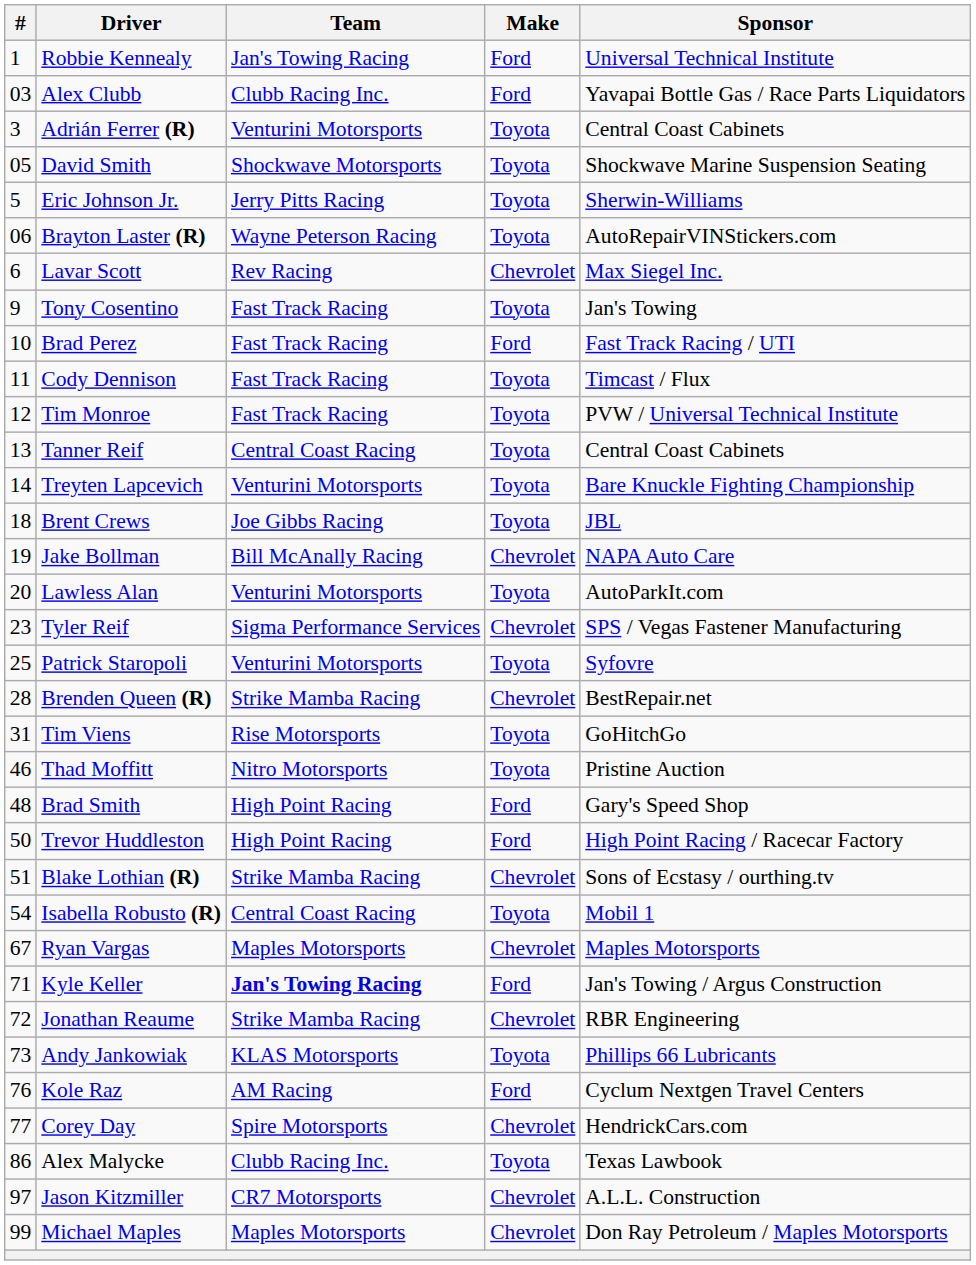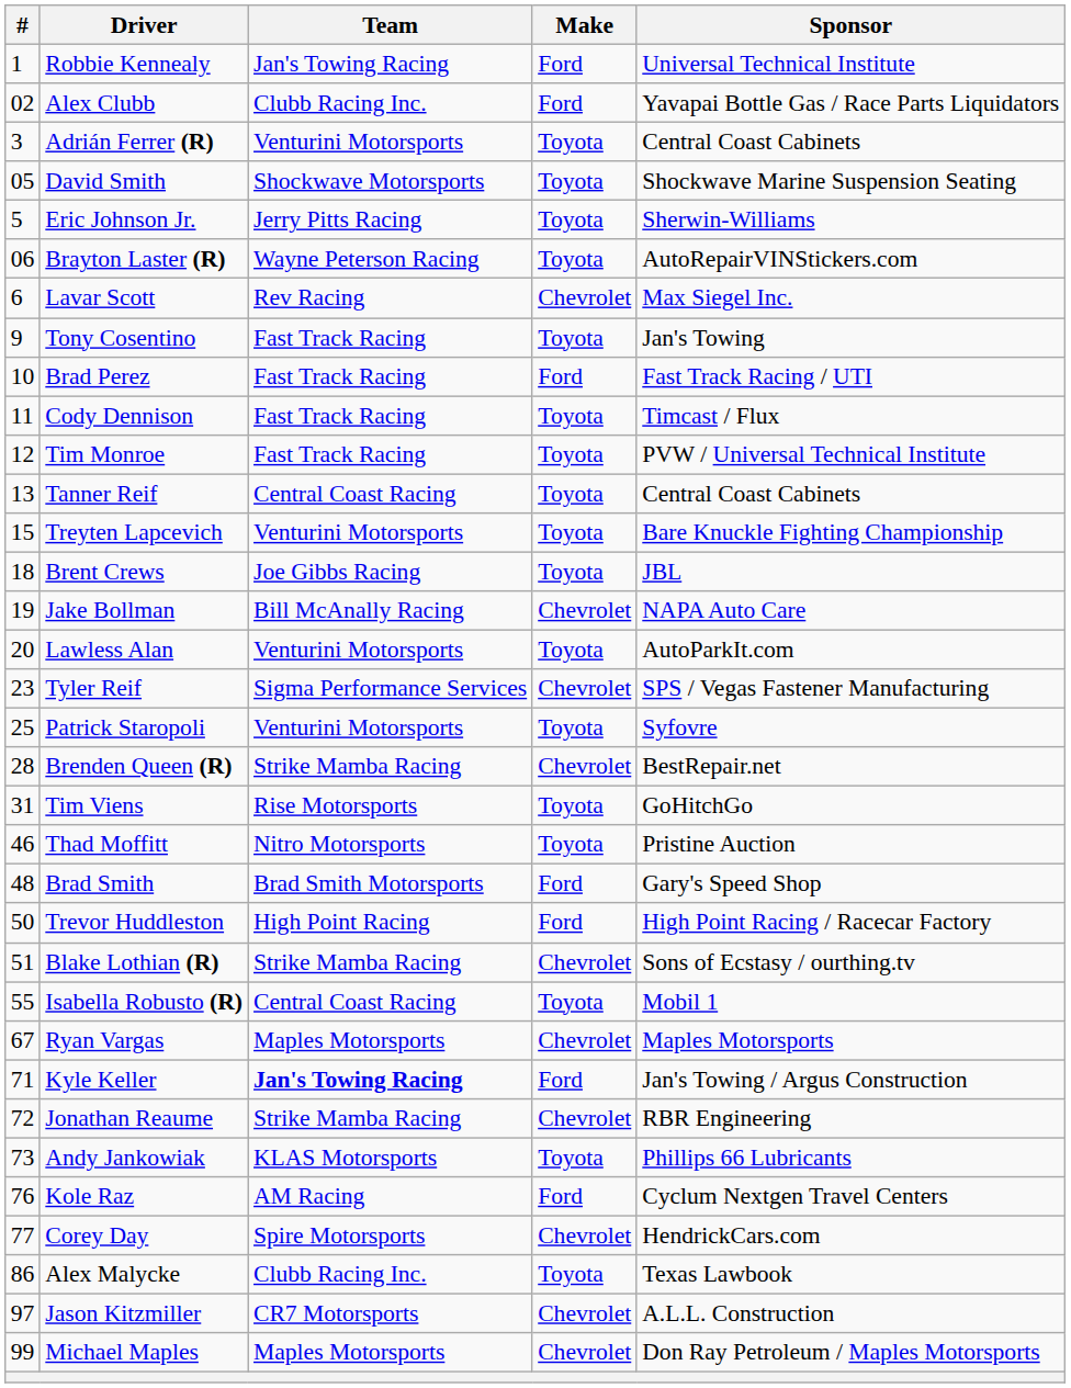Alex Clubb | #: 03 -> 02
Treyten Lapcevich | #: 14 -> 15
Brad Smith | Team: High Point Racing -> Brad Smith Motorsports
Isabella Robusto (R) | #: 54 -> 55
